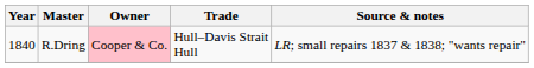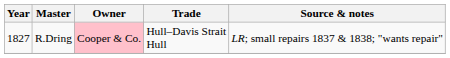R.Dring | Year: 1840 -> 1827
